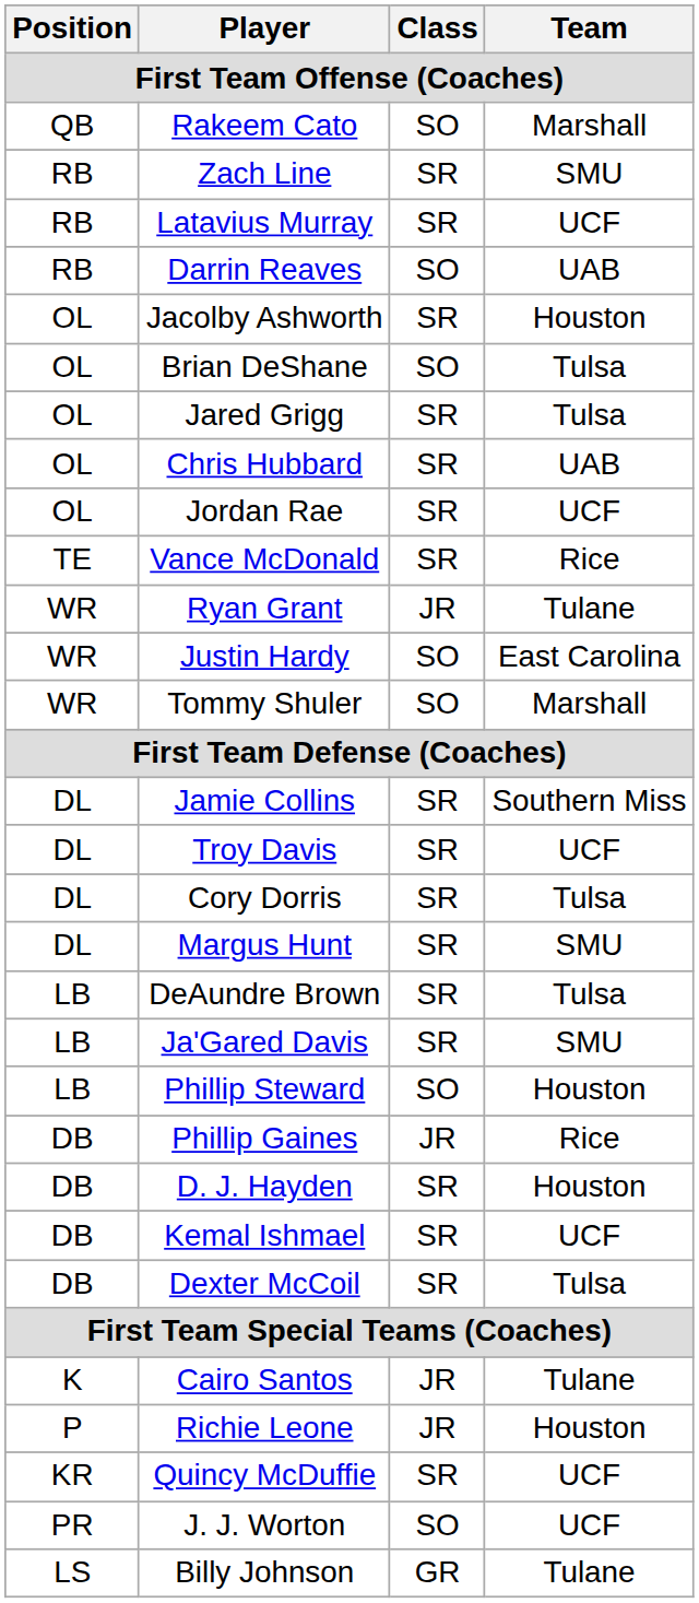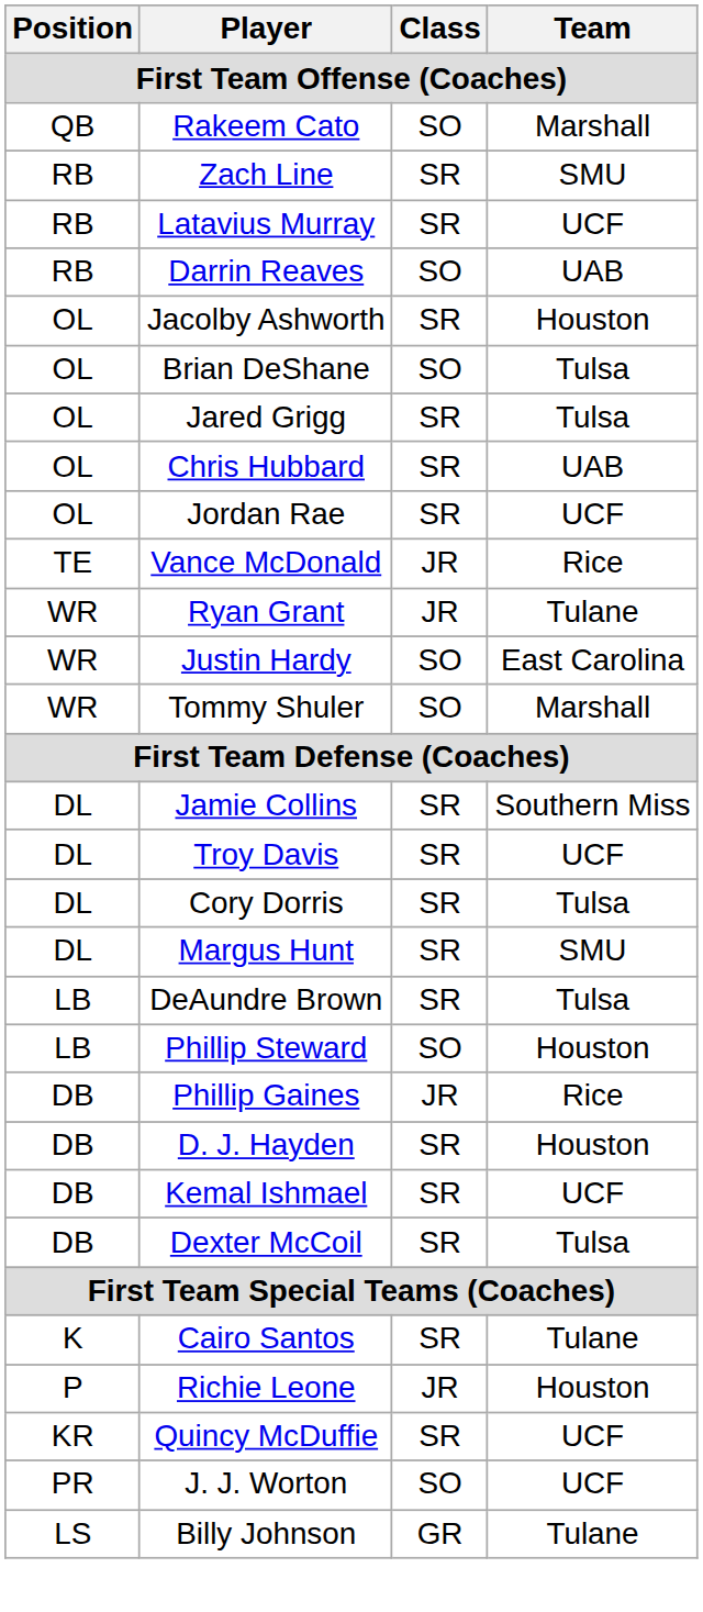Vance McDonald | Class: SR -> JR
- row: LB | Ja'Gared Davis | SR | SMU
Cairo Santos | Class: JR -> SR
